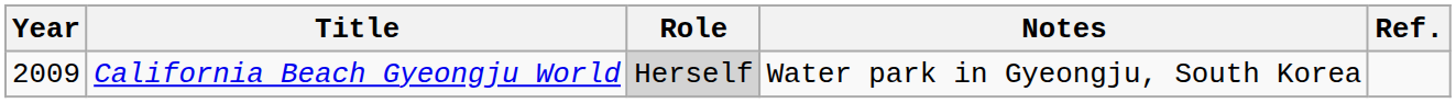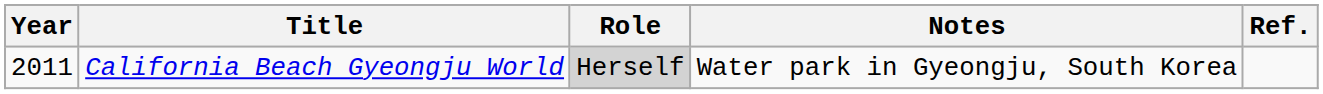California Beach Gyeongju World | Year: 2009 -> 2011
